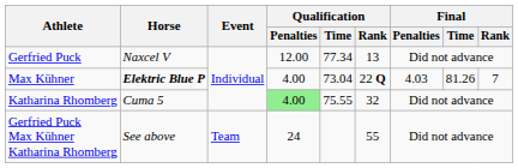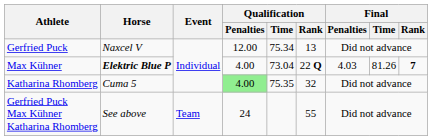Gerfried Puck | Qualification / Time: 77.34 -> 75.34
Max Kühner | Final / Rank: normal -> bold
Katharina Rhomberg | Qualification / Time: 75.55 -> 75.35
